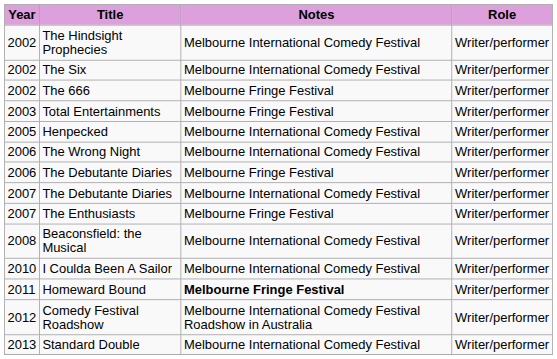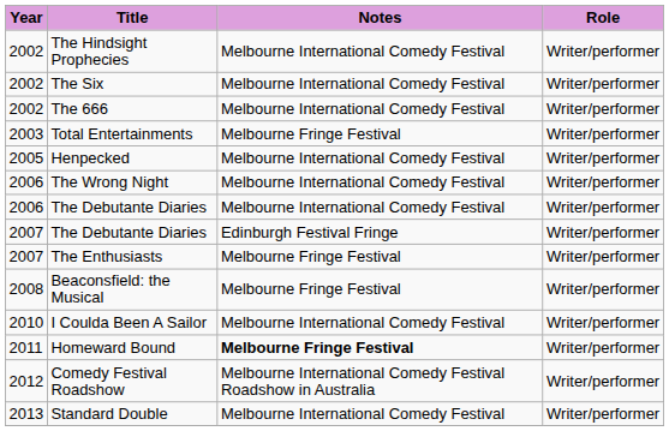The 666 | Notes: Melbourne Fringe Festival -> Melbourne International Comedy Festival
2006 / The Debutante Diaries | Notes: Melbourne Fringe Festival -> Melbourne International Comedy Festival
2007 / The Debutante Diaries | Notes: Melbourne International Comedy Festival -> Edinburgh Festival Fringe
Beaconsfield: the Musical | Notes: Melbourne International Comedy Festival -> Melbourne Fringe Festival
